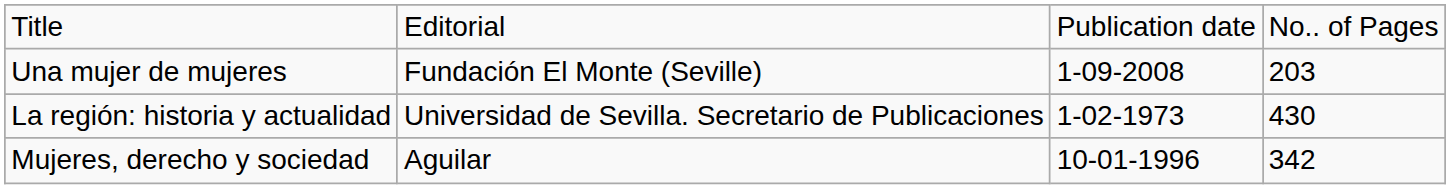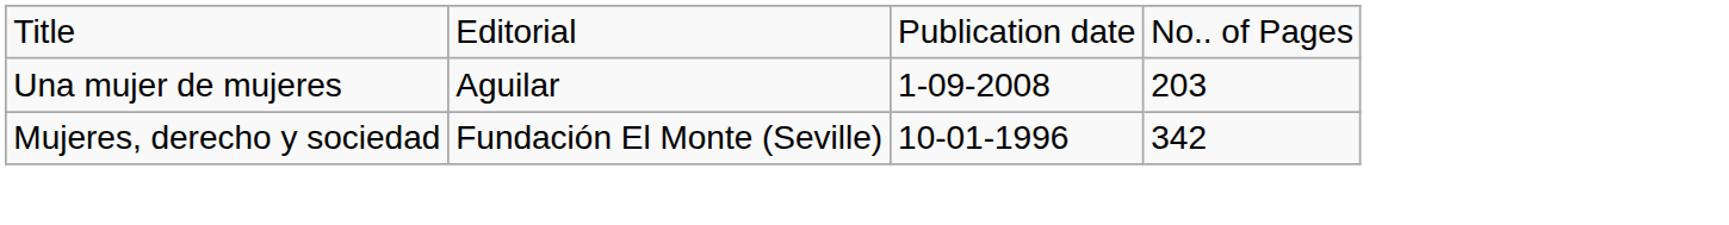Una mujer de mujeres | column 2: Fundación El Monte (Seville) -> Aguilar
- row: La región: historia y actualidad | Universidad de Sevilla. Secretario de Publicaciones | 1-02-1973 | 430
Mujeres, derecho y sociedad | column 2: Aguilar -> Fundación El Monte (Seville)
